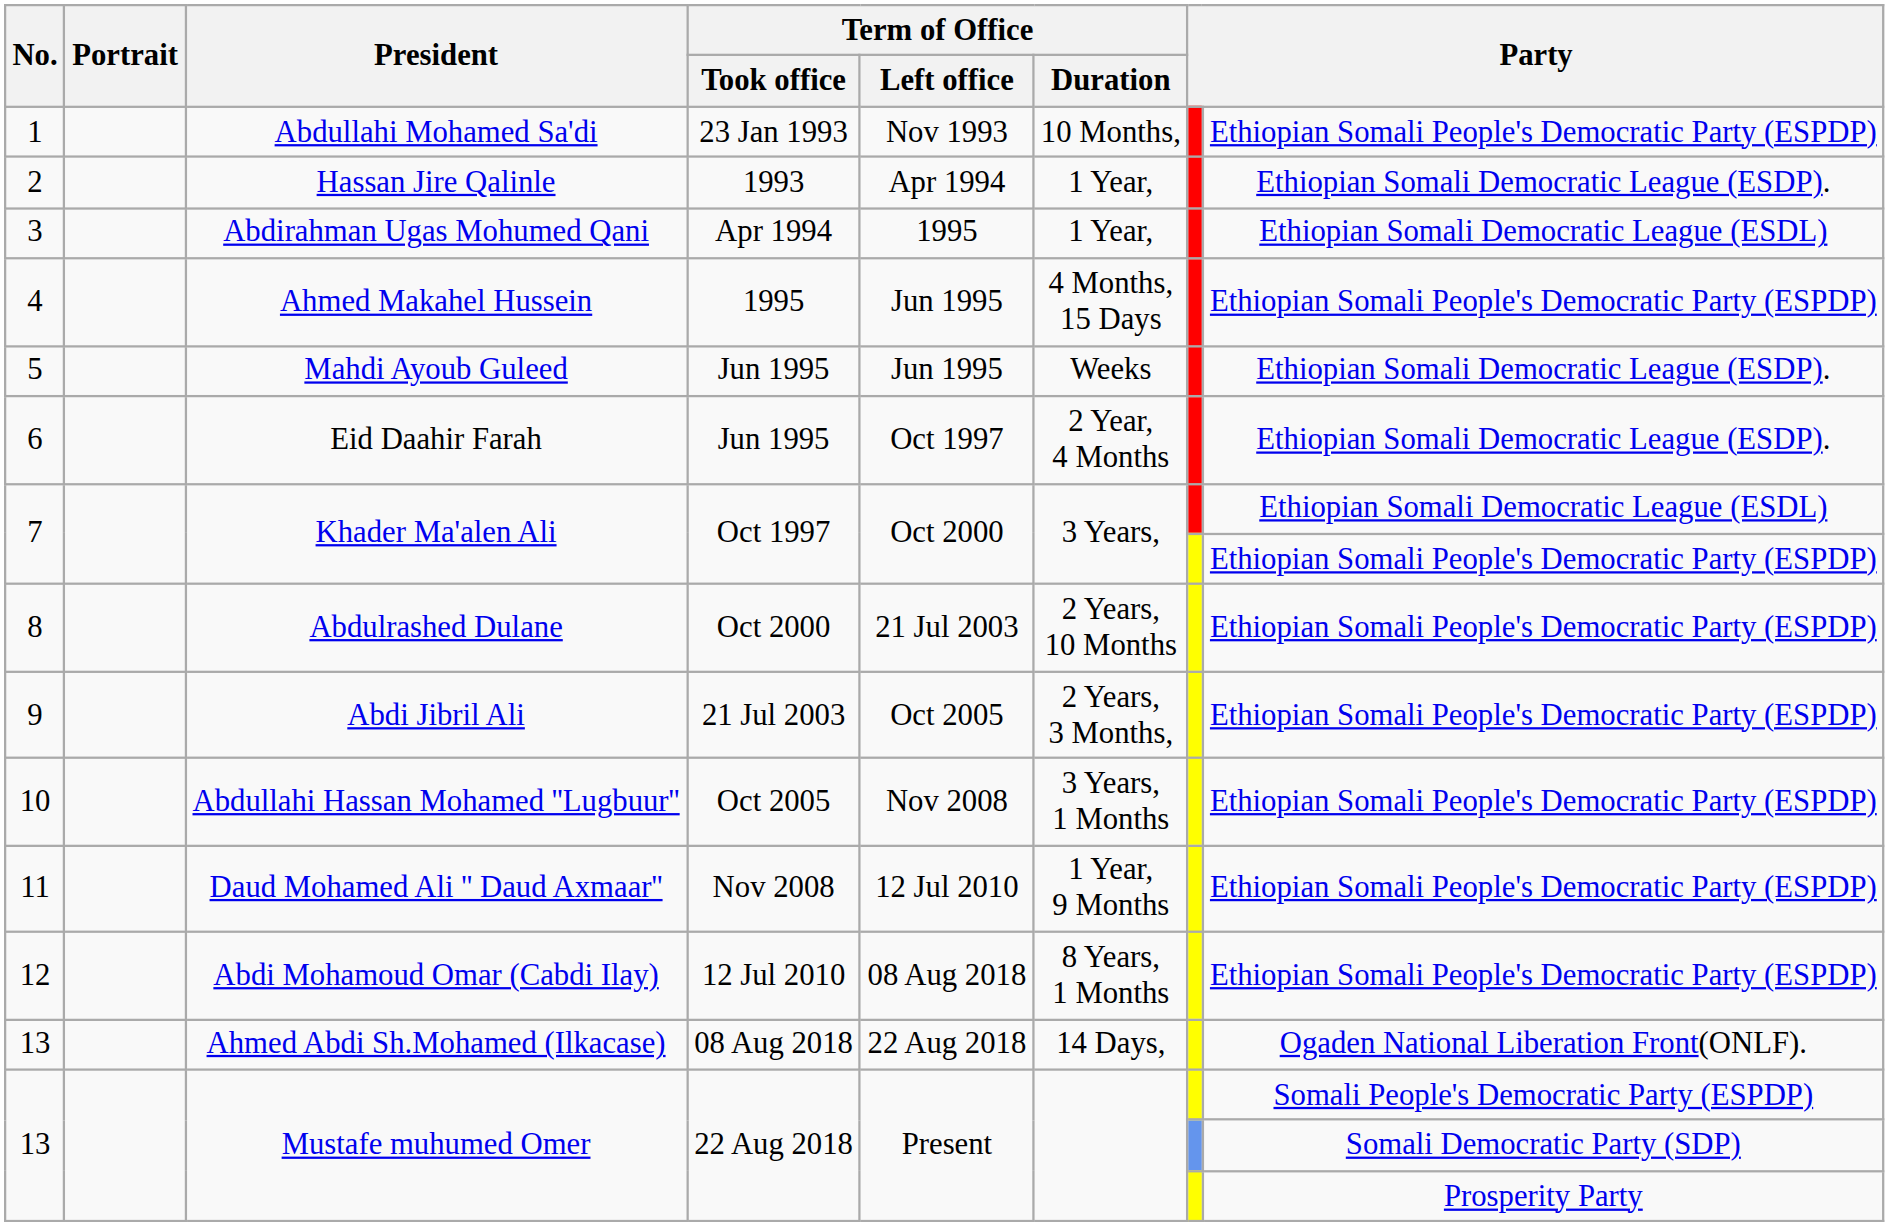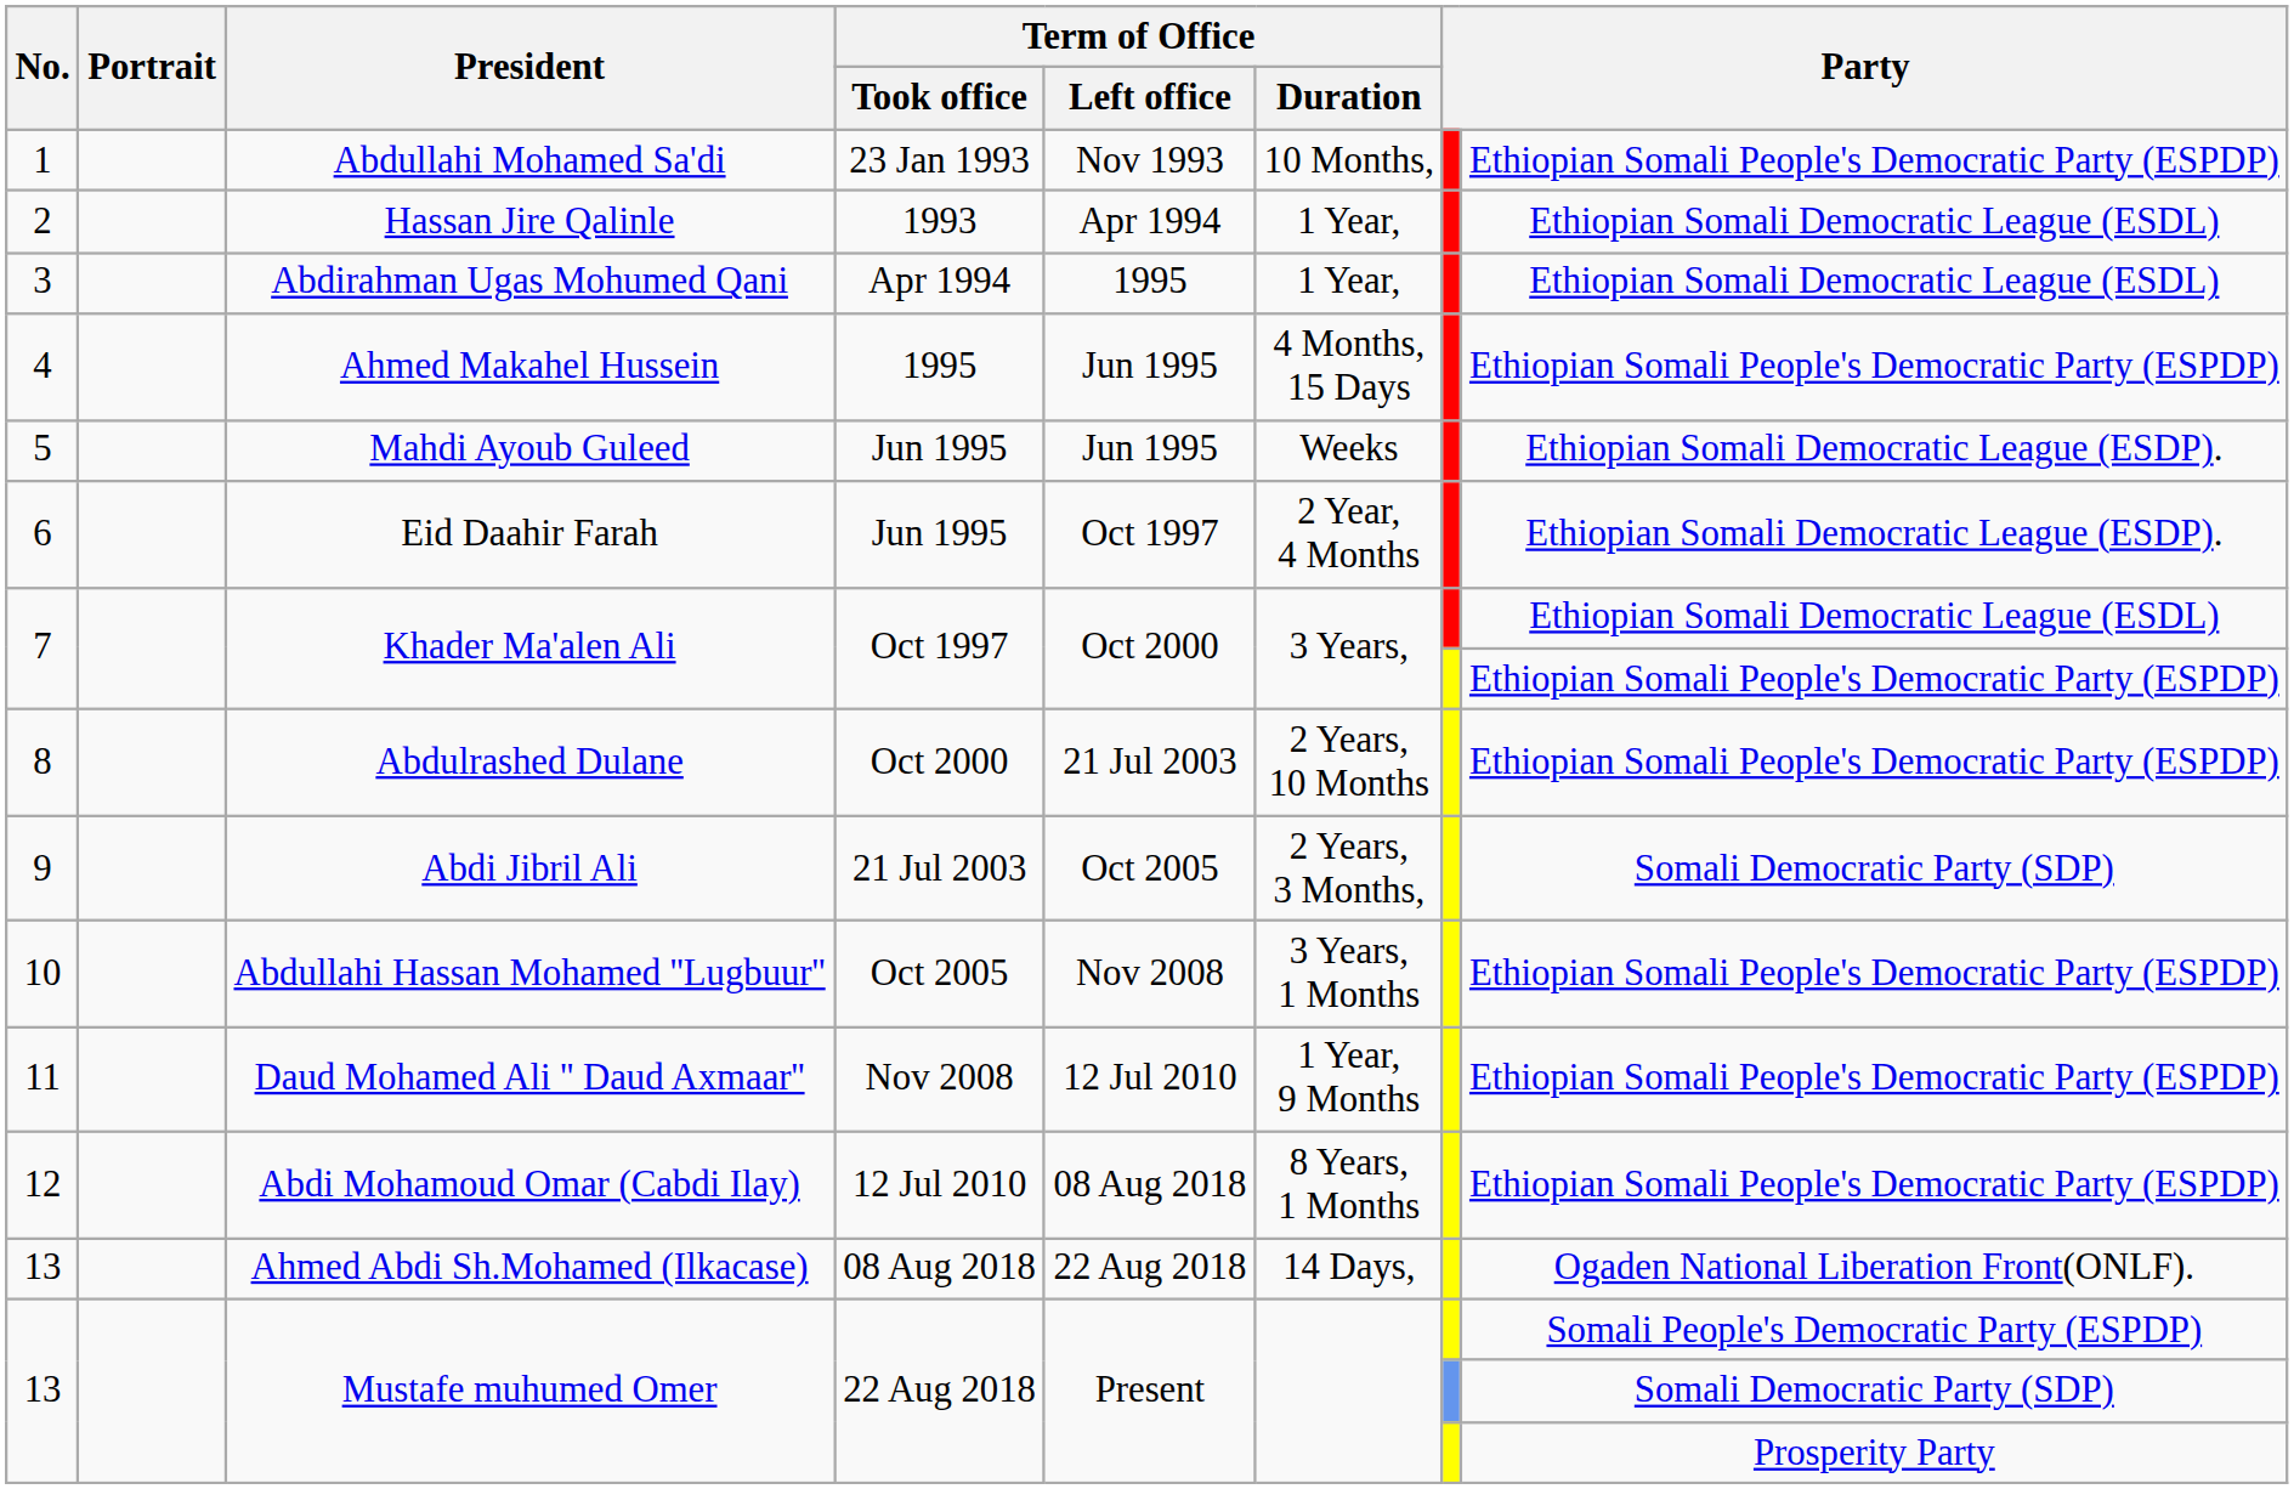Hassan Jire Qalinle | column 8: Ethiopian Somali Democratic League (ESDP). -> Ethiopian Somali Democratic League (ESDL)
Abdi Jibril Ali | column 8: Ethiopian Somali People's Democratic Party (ESPDP) -> Somali Democratic Party (SDP)
